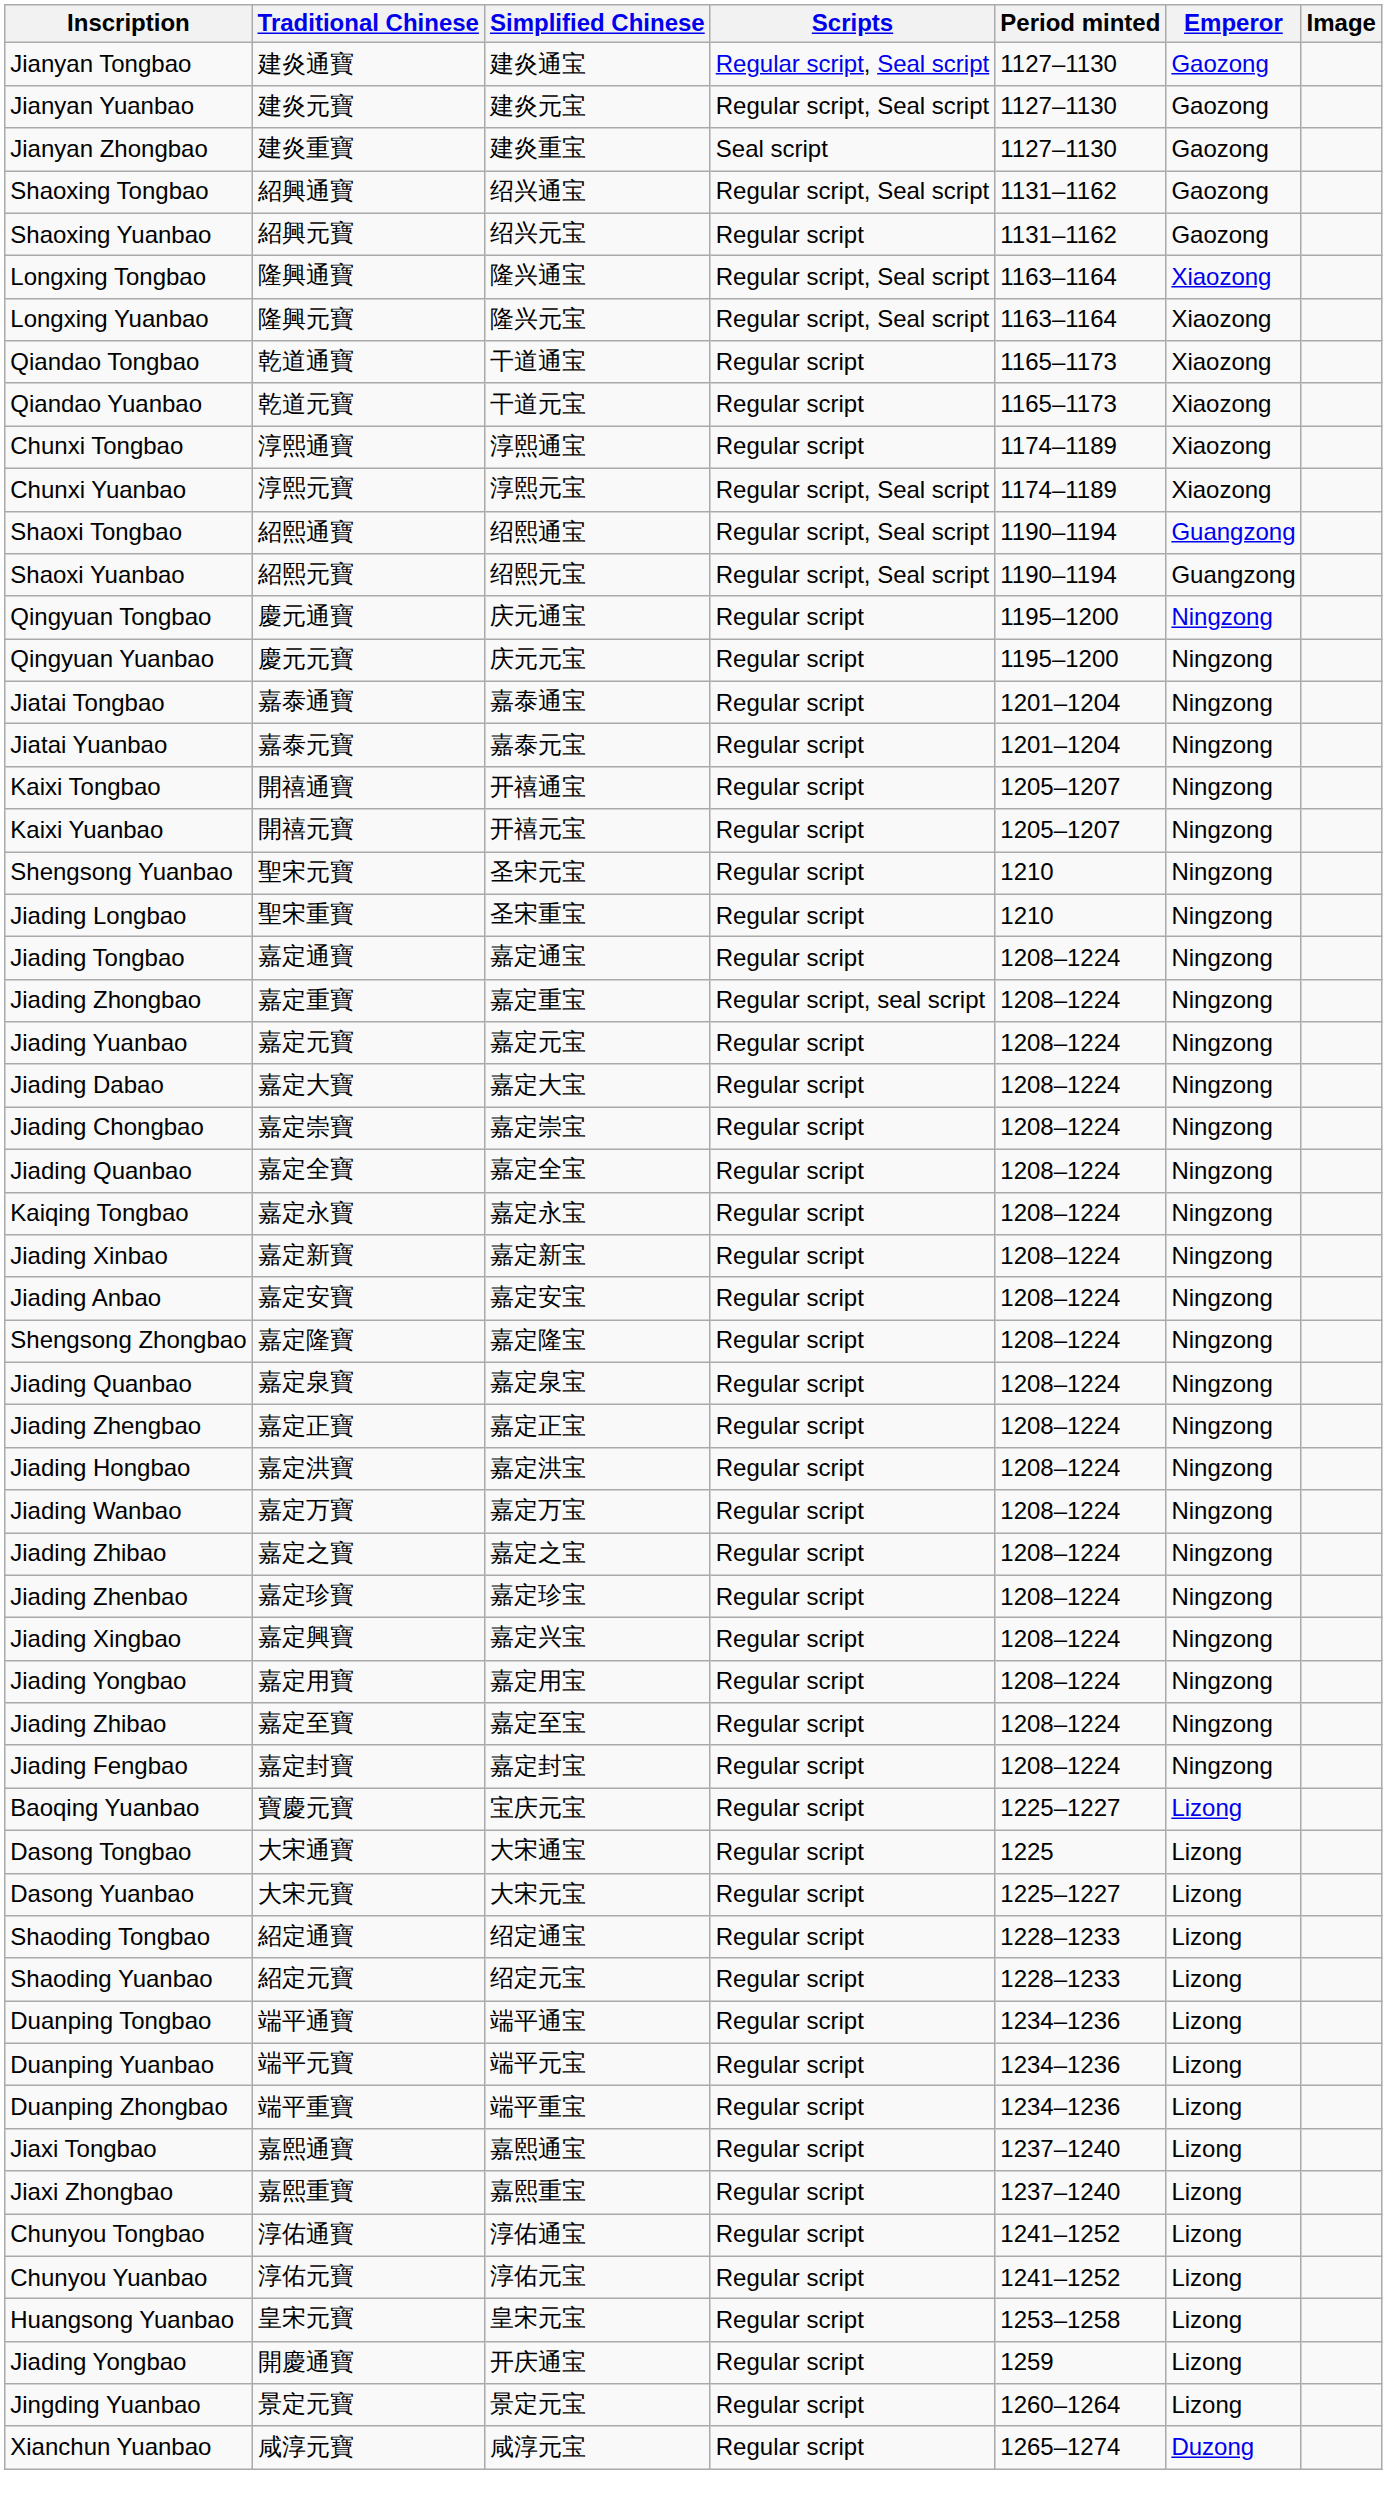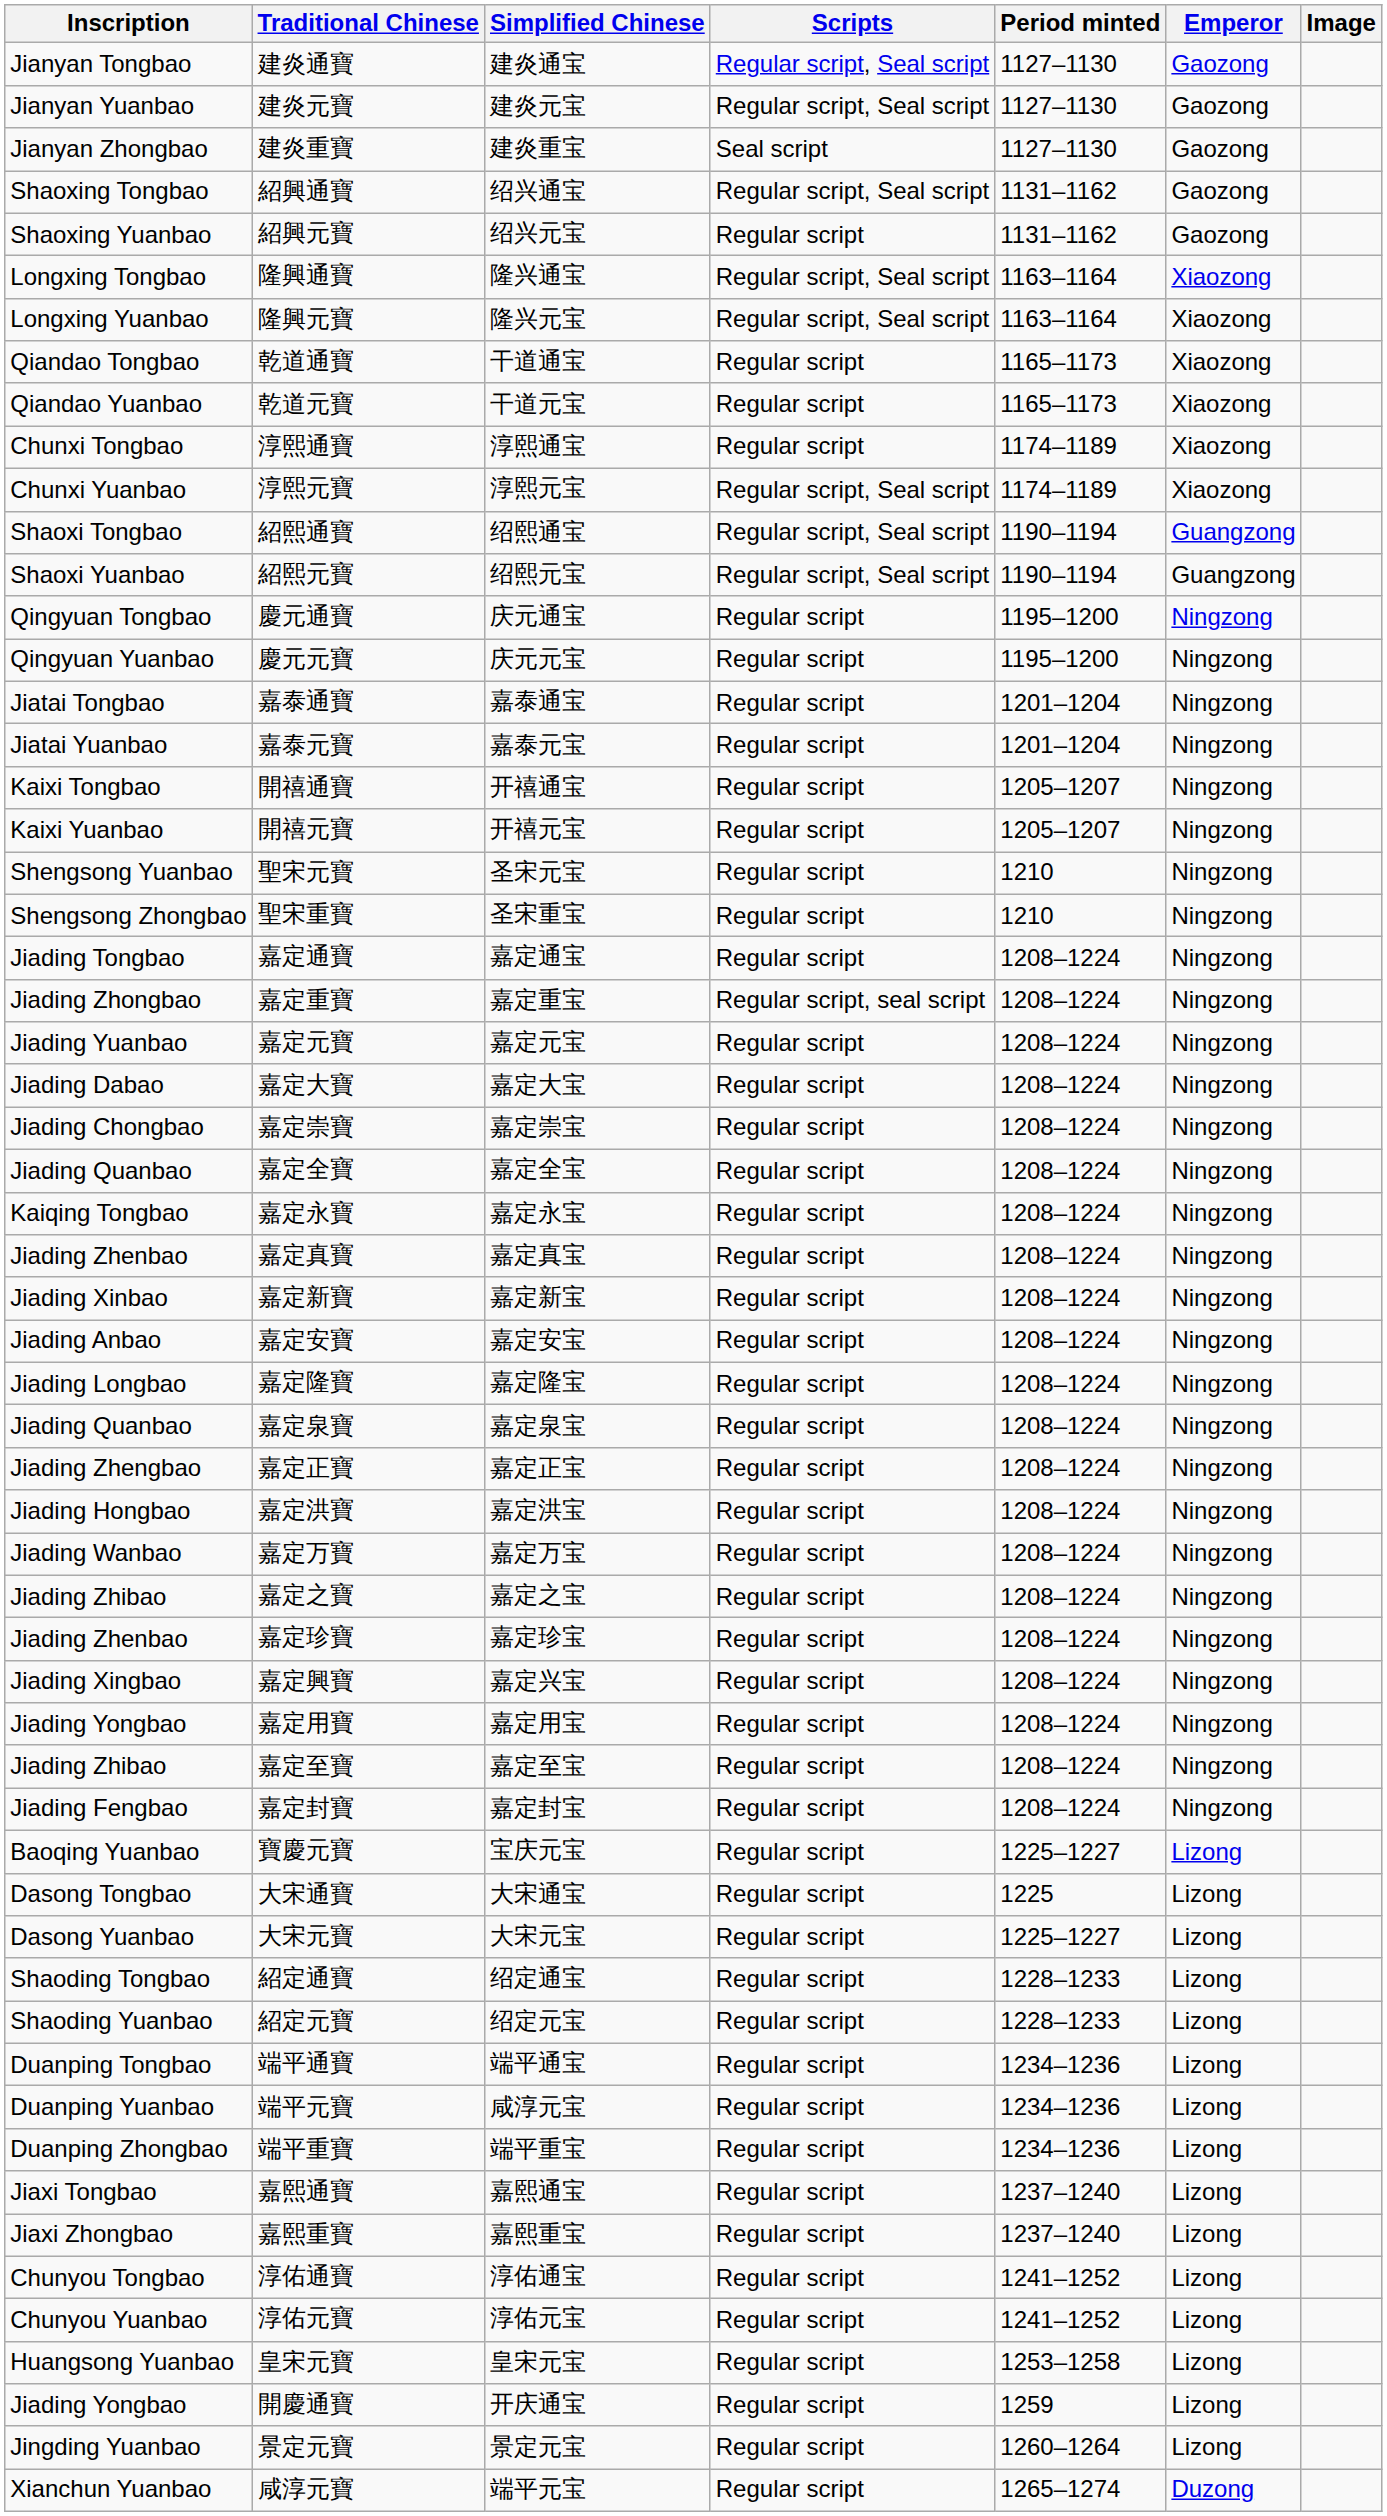聖宋重寶 | Inscription: Jiading Longbao -> Shengsong Zhongbao
+ row: Jiading Zhenbao | 嘉定真寶 | 嘉定真宝 | Regular script | 1208–1224 | Ningzong
嘉定隆寶 | Inscription: Shengsong Zhongbao -> Jiading Longbao
端平元寶 | Simplified Chinese: 端平元宝 -> 咸淳元宝
咸淳元寶 | Simplified Chinese: 咸淳元宝 -> 端平元宝
